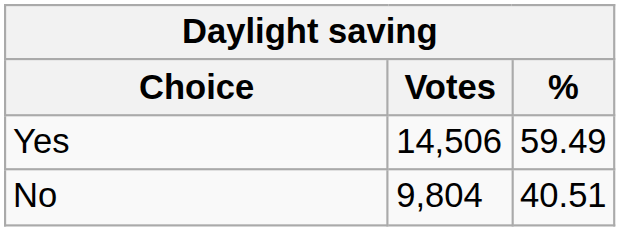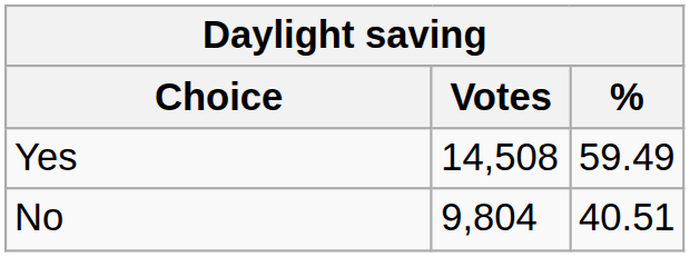Yes | Votes: 14,506 -> 14,508
